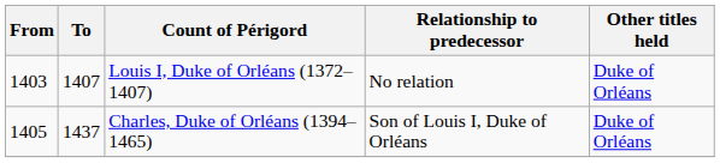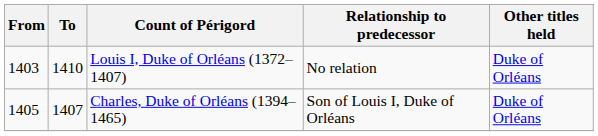Louis I, Duke of Orléans (1372–1407) | To: 1407 -> 1410
Charles, Duke of Orléans (1394–1465) | To: 1437 -> 1407
